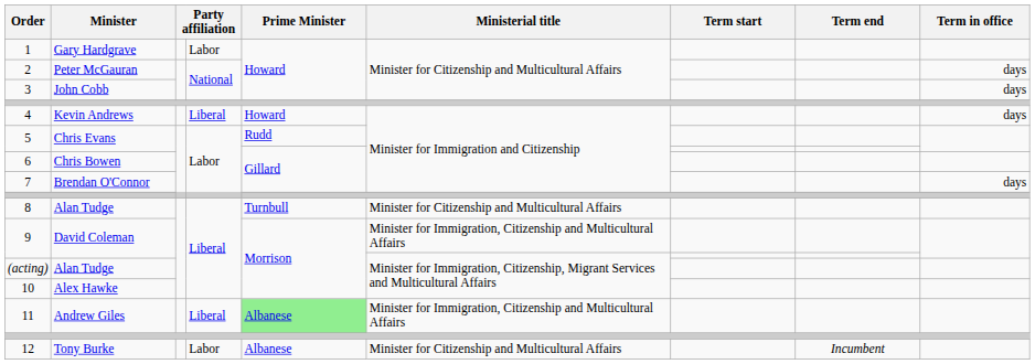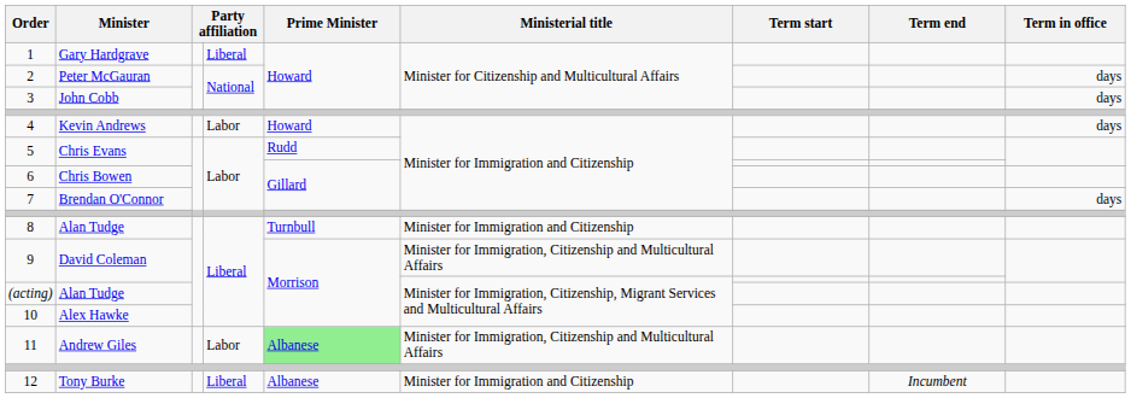1 | column 4: Labor -> Liberal
4 | column 4: Liberal -> Labor
8 | Ministerial title: Minister for Citizenship and Multicultural Affairs -> Minister for Immigration and Citizenship
11 | column 4: Liberal -> Labor
12 | column 4: Labor -> Liberal
12 | Ministerial title: Minister for Citizenship and Multicultural Affairs -> Minister for Immigration and Citizenship
